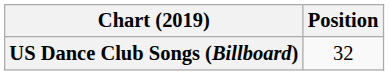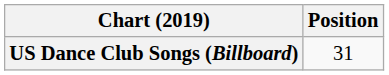US Dance Club Songs (Billboard) | Position: 32 -> 31
